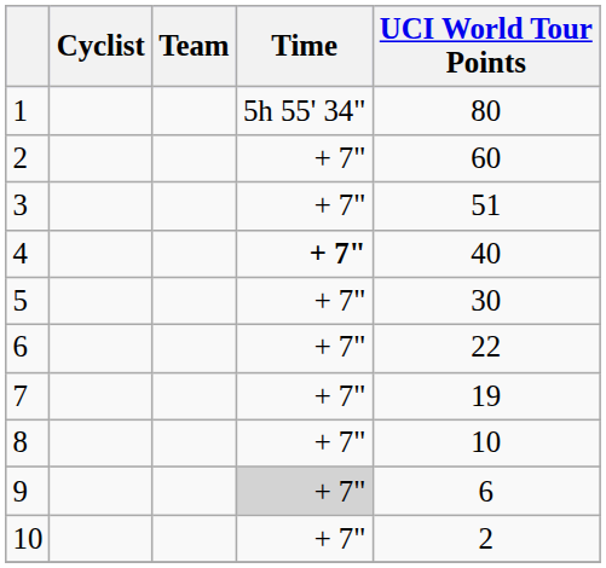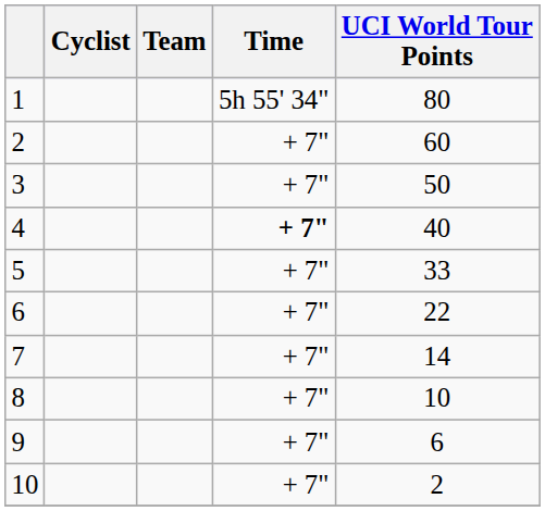3 | UCI World Tour Points: 51 -> 50
5 | UCI World Tour Points: 30 -> 33
7 | UCI World Tour Points: 19 -> 14
9 | Time: lightgrey background -> no background
